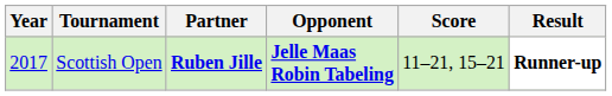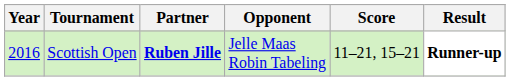Scottish Open | Year: 2017 -> 2016
Scottish Open | Opponent: bold -> normal
